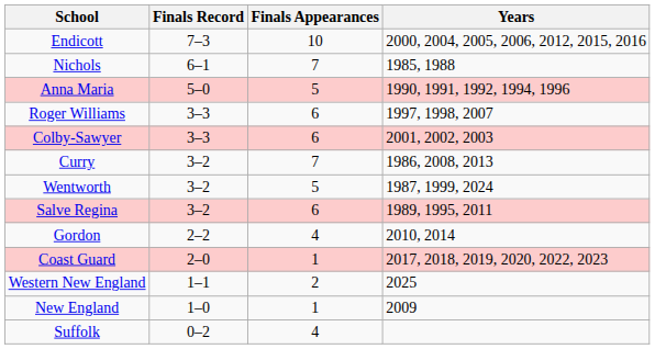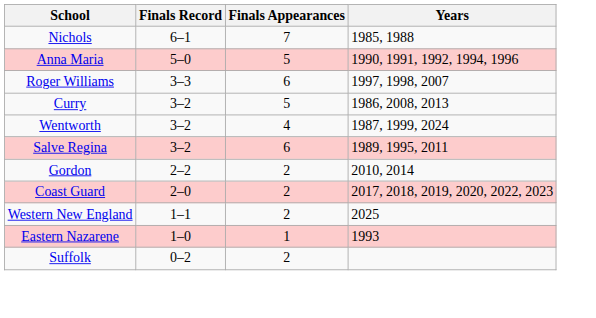- row: Endicott | 7–3 | 10 | 2000, 2004, 2005, 2006, 2012, 2015, 2016
- row: Colby-Sawyer | 3–3 | 6 | 2001, 2002, 2003
Curry | Finals Appearances: 7 -> 5
Wentworth | Finals Appearances: 5 -> 4
Gordon | Finals Appearances: 4 -> 2
Coast Guard | Finals Appearances: 1 -> 2
- row: New England | 1–0 | 1 | 2009
+ row: Eastern Nazarene | 1–0 | 1 | 1993
Suffolk | Finals Appearances: 4 -> 2
